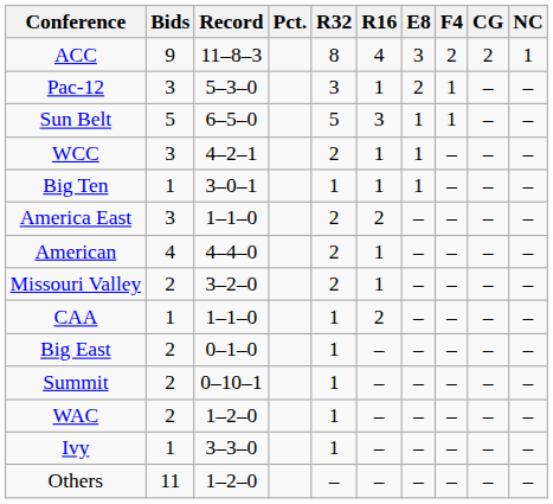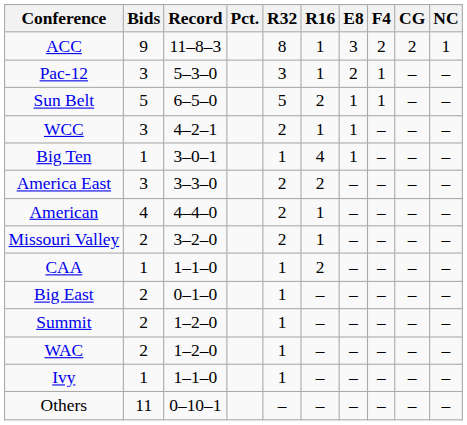ACC | R16: 4 -> 1
Sun Belt | R16: 3 -> 2
Big Ten | R16: 1 -> 4
America East | Record: 1–1–0 -> 3–3–0
Summit | Record: 0–10–1 -> 1–2–0
Ivy | Record: 3–3–0 -> 1–1–0
Others | Record: 1–2–0 -> 0–10–1
